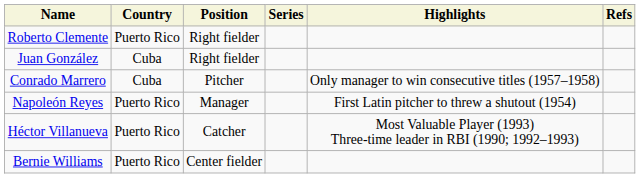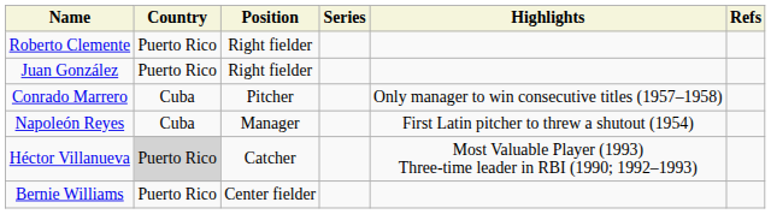Juan González | Country: Cuba -> Puerto Rico
Napoleón Reyes | Country: Puerto Rico -> Cuba
Héctor Villanueva | Country: no background -> lightgrey background
